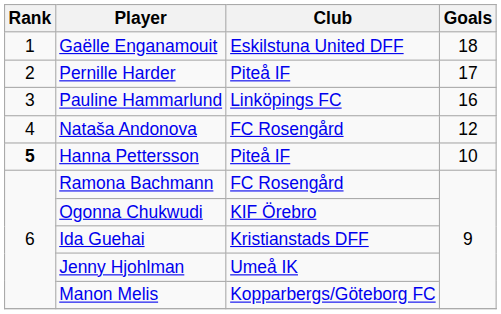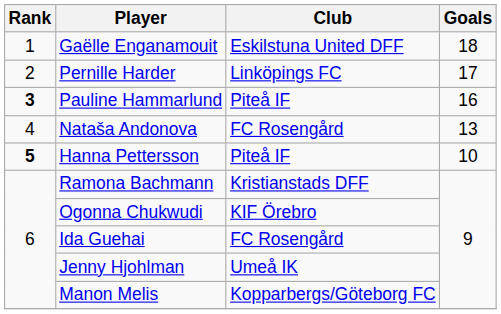Pernille Harder | Club: Piteå IF -> Linköpings FC
Pauline Hammarlund | Rank: normal -> bold
Pauline Hammarlund | Club: Linköpings FC -> Piteå IF
Nataša Andonova | Goals: 12 -> 13
Ramona Bachmann | Club: FC Rosengård -> Kristianstads DFF
Ida Guehai | Club: Kristianstads DFF -> FC Rosengård
